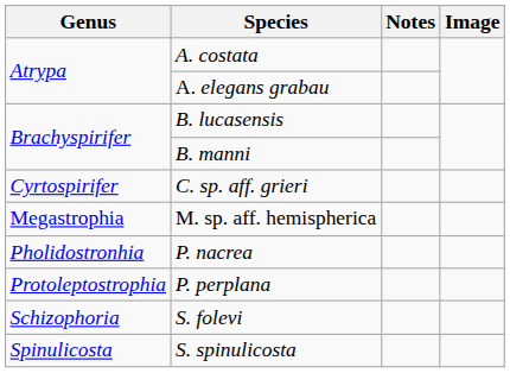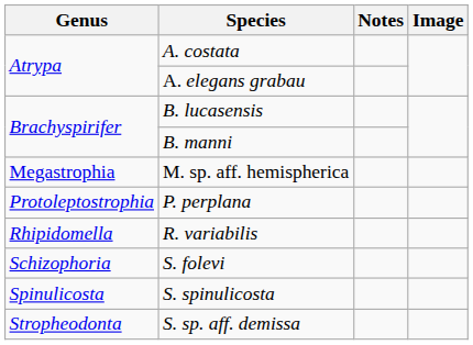- row: Cyrtospirifer | C. sp. aff. grieri
- row: Pholidostronhia | P. nacrea
+ row: Rhipidomella | R. variabilis
+ row: Stropheodonta | S. sp. aff. demissa
